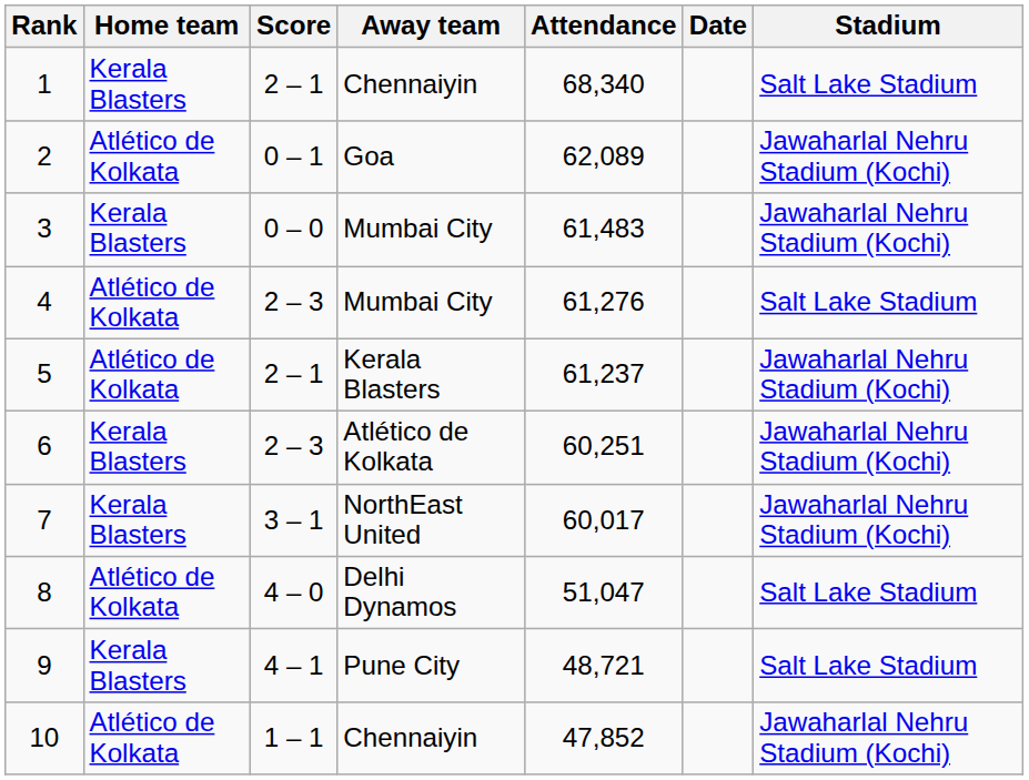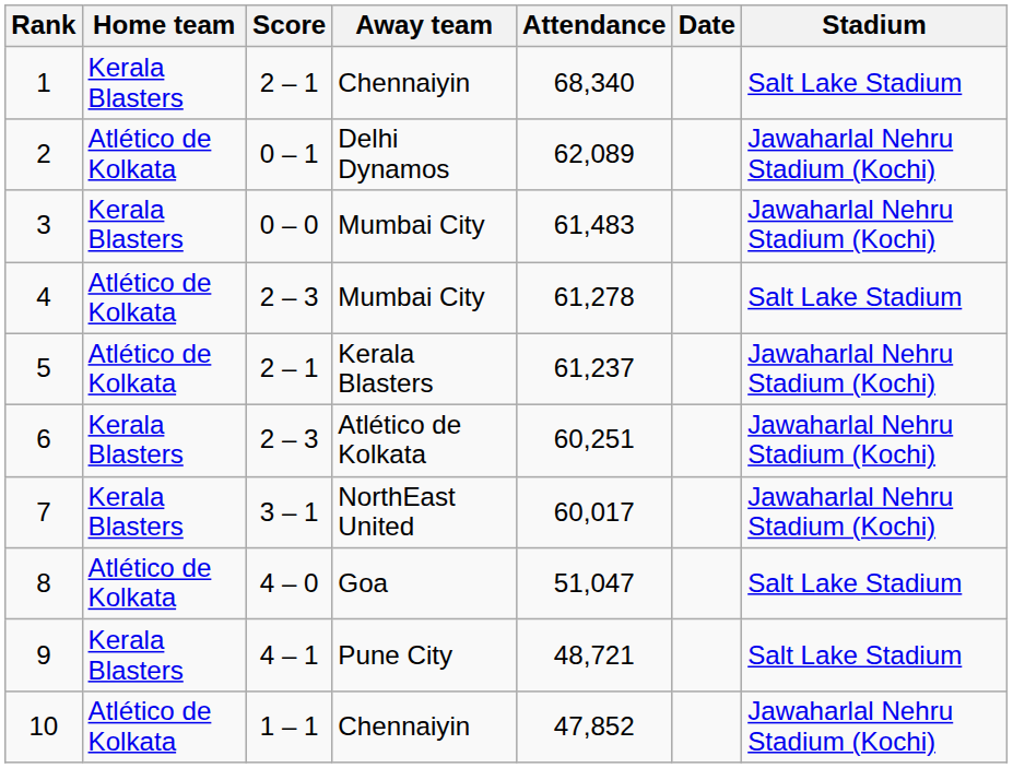2 | Away team: Goa -> Delhi Dynamos
4 | Attendance: 61,276 -> 61,278
8 | Away team: Delhi Dynamos -> Goa
